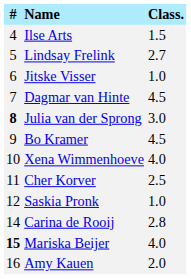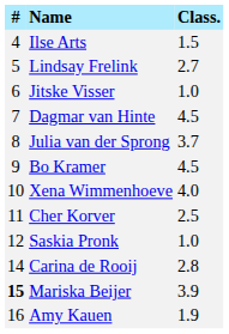Julia van der Sprong | #: bold -> normal
Julia van der Sprong | Class.: 3.0 -> 3.7
Mariska Beijer | Class.: 4.0 -> 3.9
Amy Kauen | Class.: 2.0 -> 1.9
